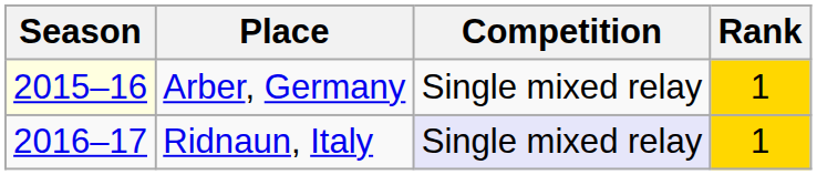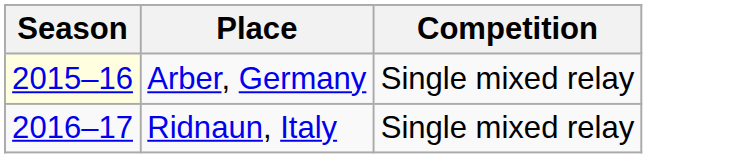- column: Rank | 1 | 1
Ridnaun, Italy | Competition: lavender background -> no background
